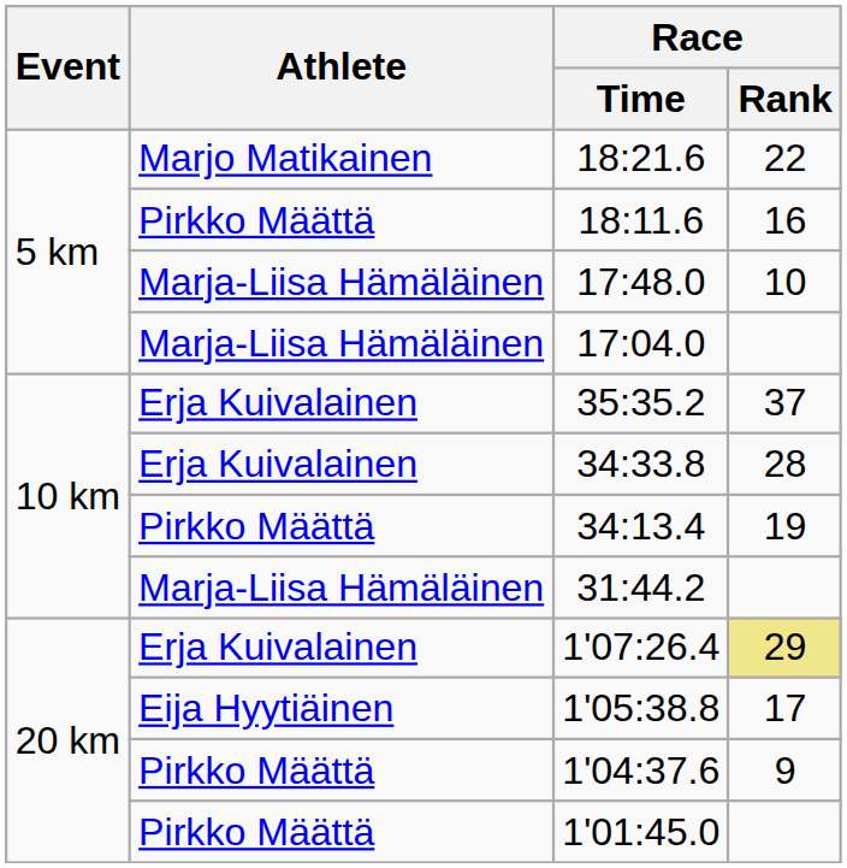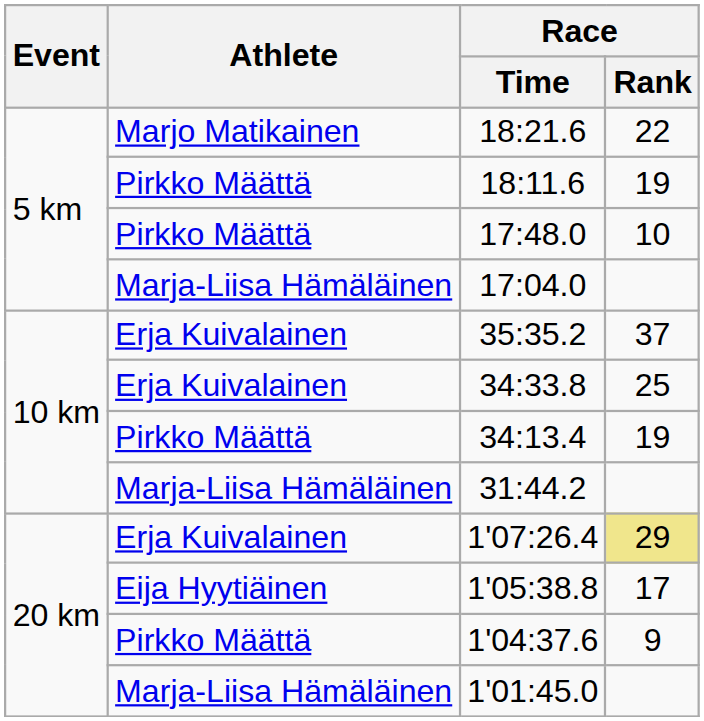18:11.6 | Race / Rank: 16 -> 19
17:48.0 | Athlete: Marja-Liisa Hämäläinen -> Pirkko Määttä
34:33.8 | Race / Rank: 28 -> 25
1'01:45.0 | Athlete: Pirkko Määttä -> Marja-Liisa Hämäläinen
